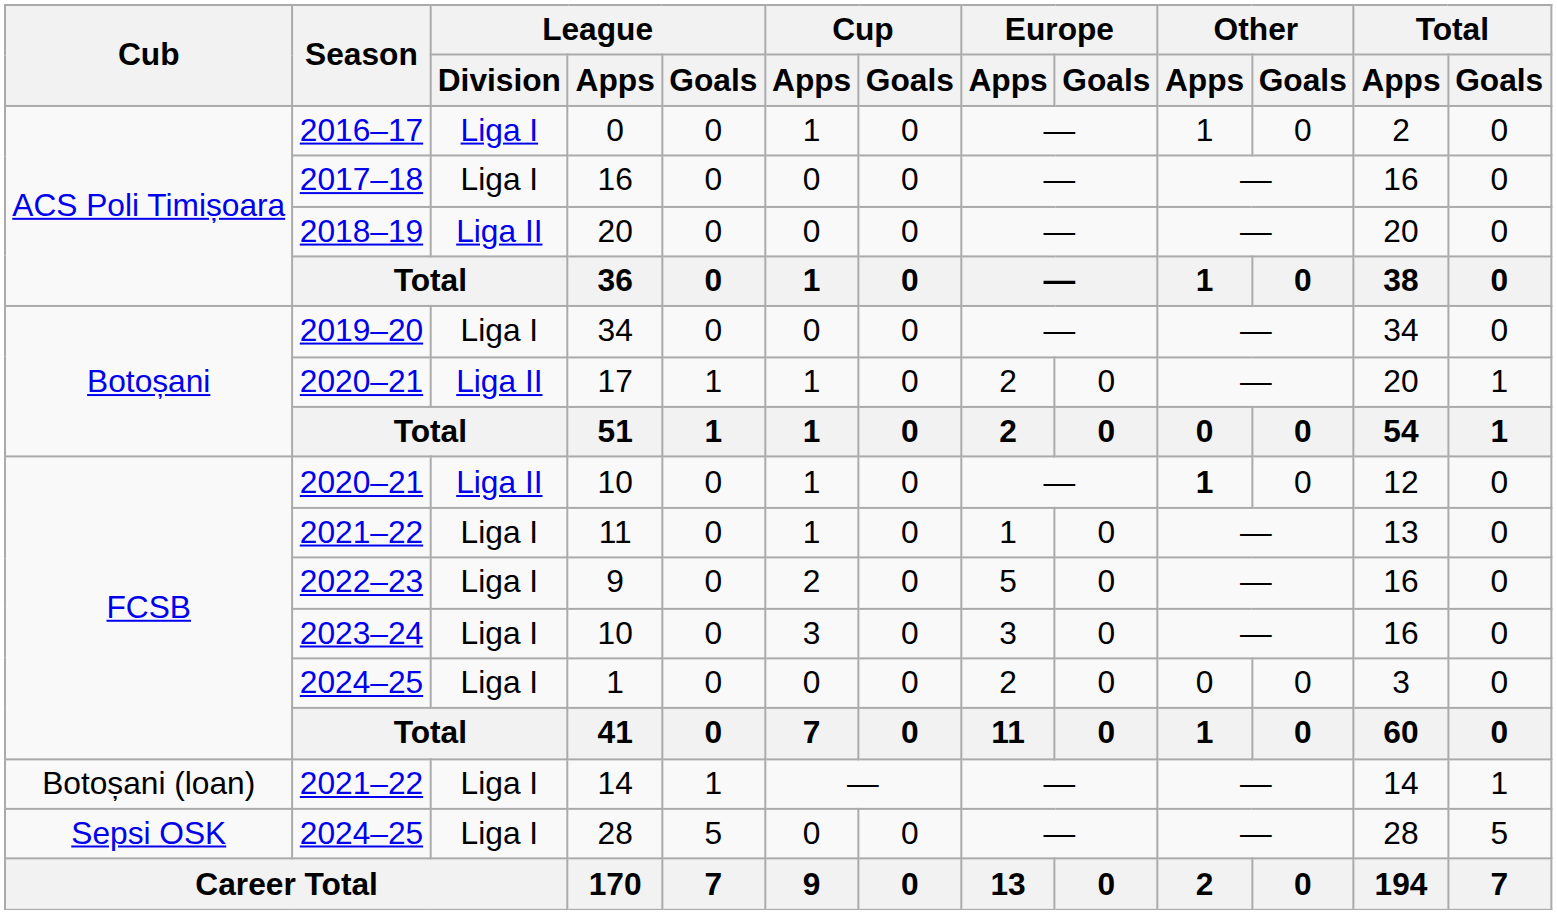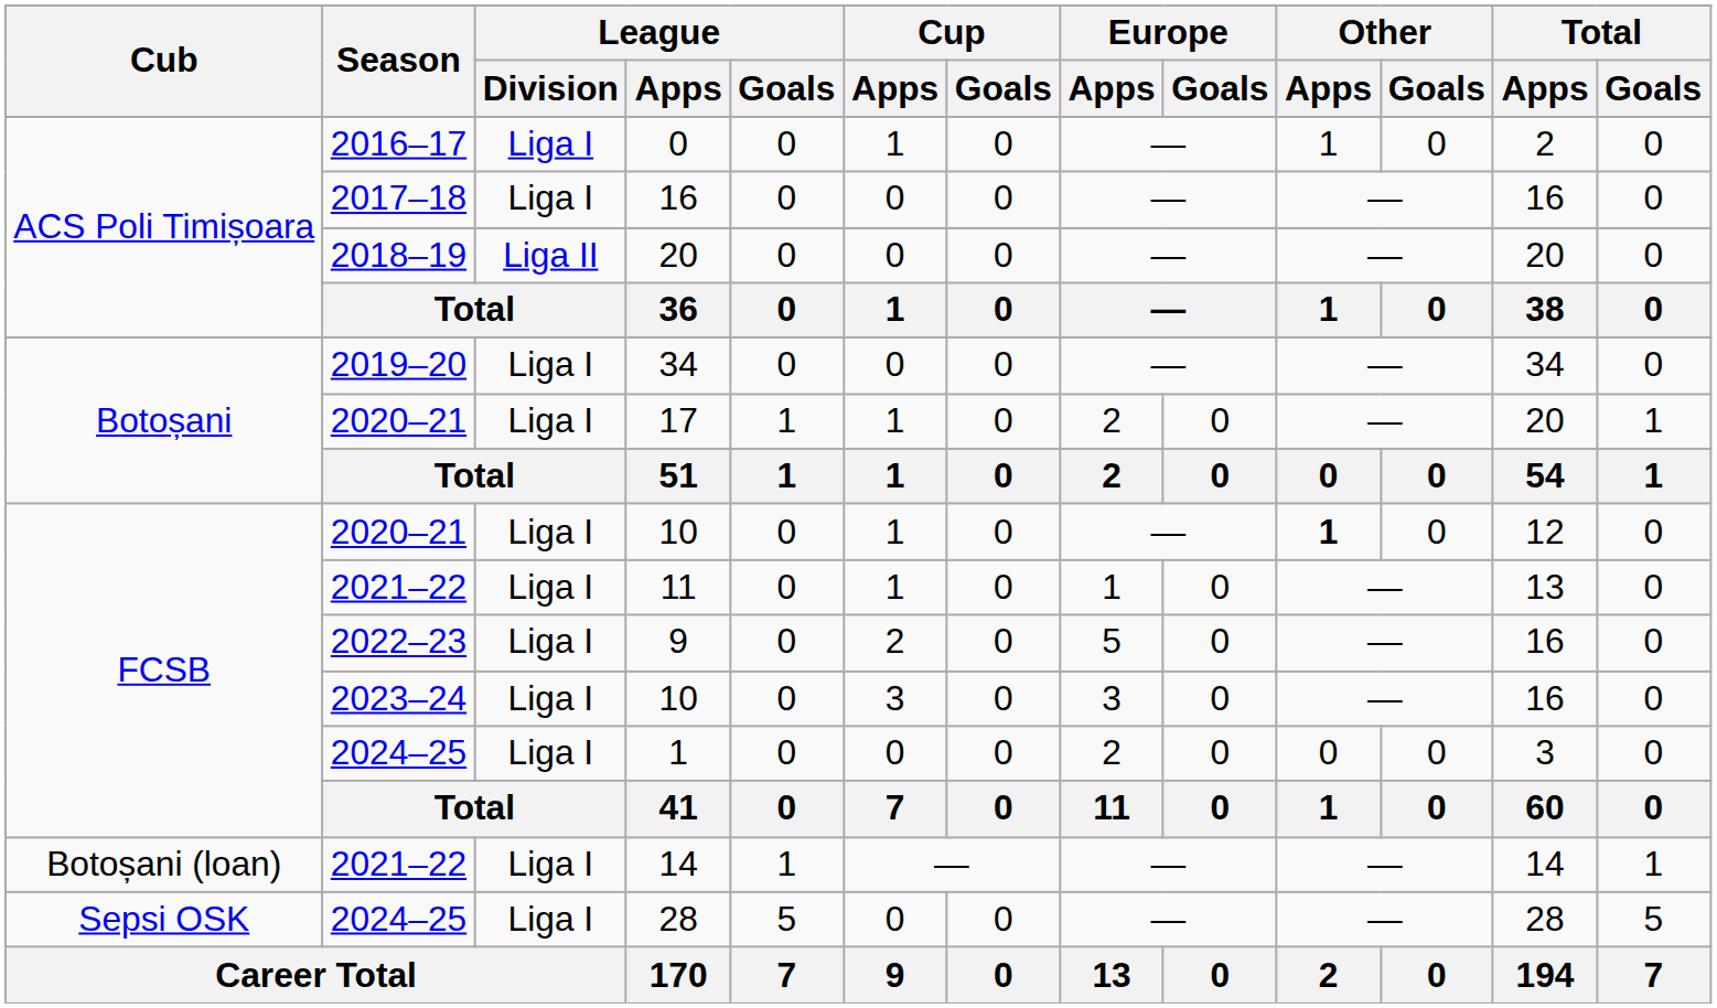17 | League / Division: Liga II -> Liga I
2020–21 / 10 | League / Division: Liga II -> Liga I
